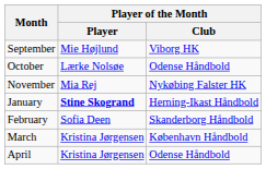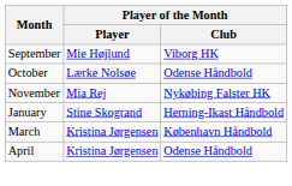January | Player of the Month / Player: bold -> normal
- row: February | Sofia Deen | Skanderborg Håndbold
